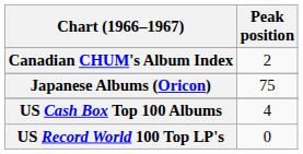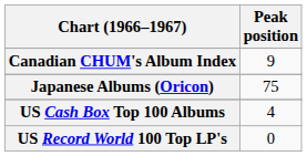Canadian CHUM's Album Index | Peak position: 2 -> 9
